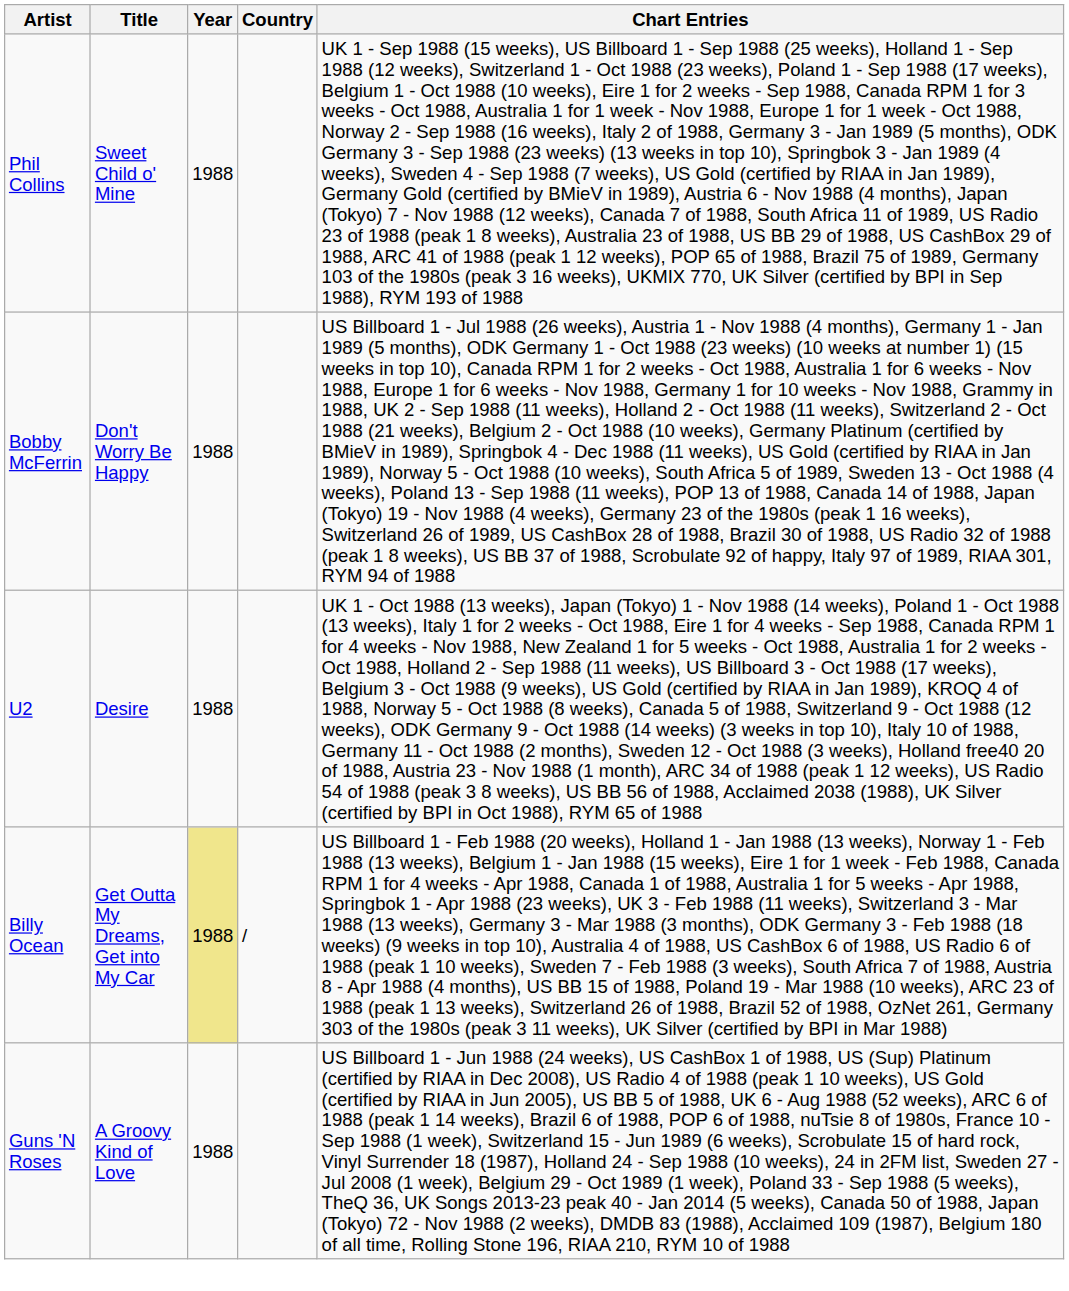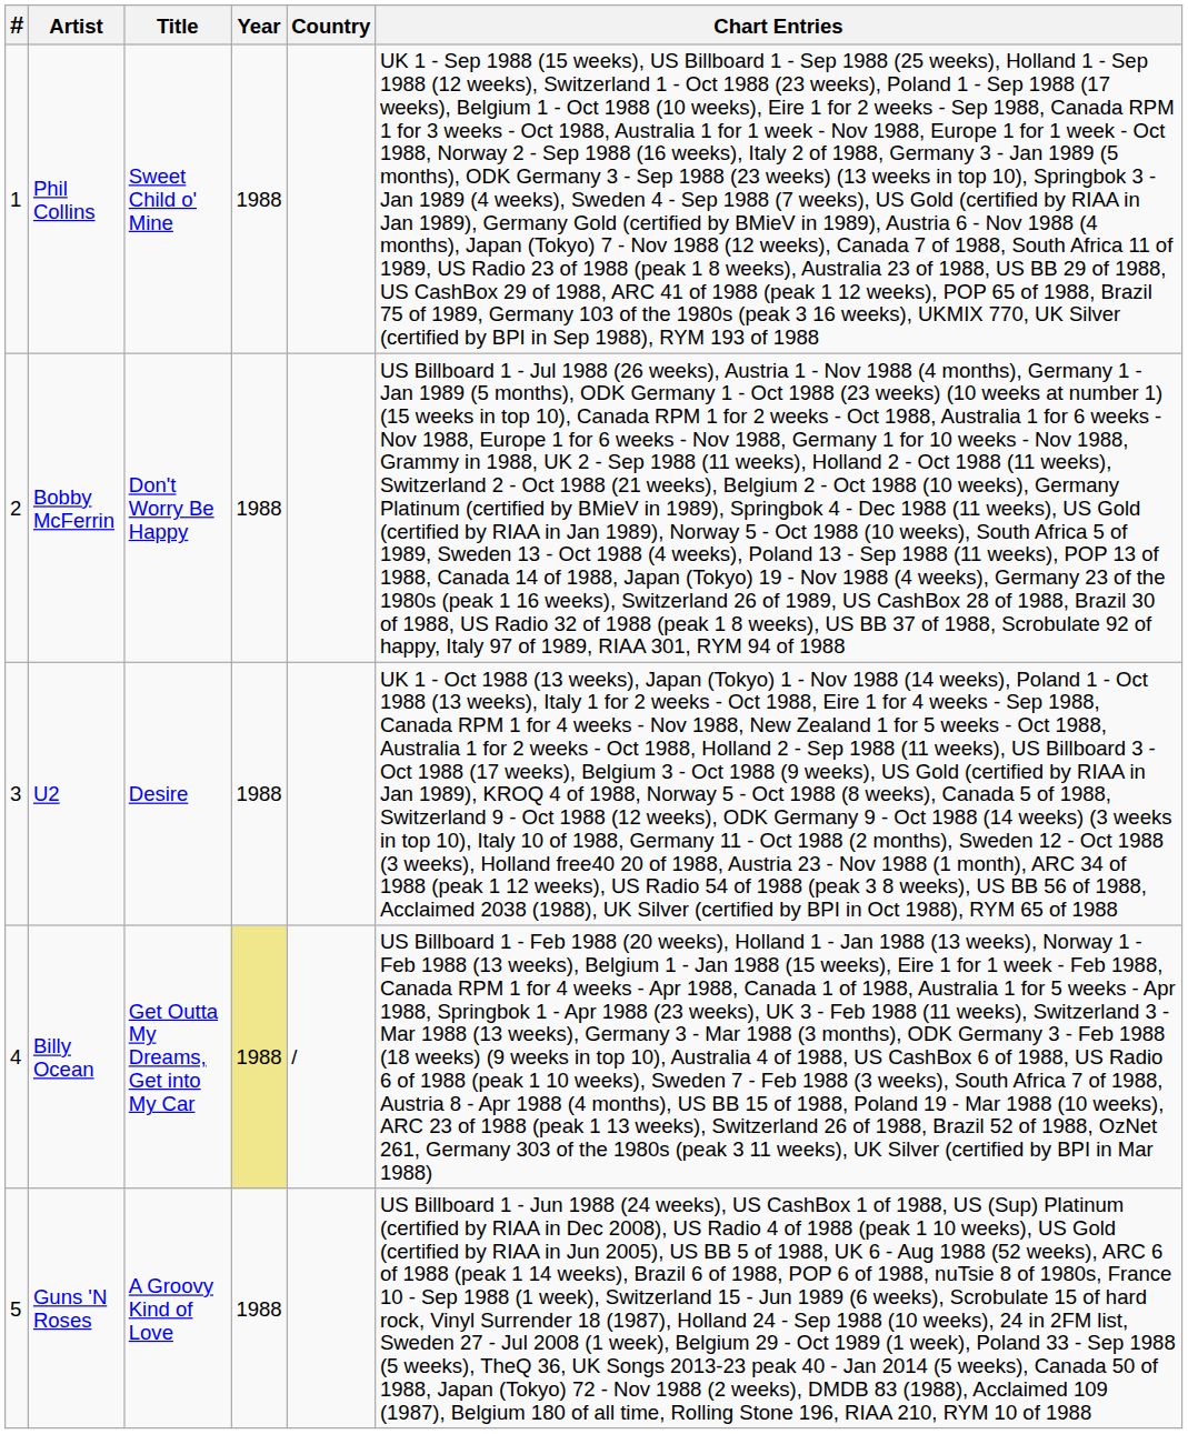+ column: # | 1 | 2 | 3 | 4 | 5
